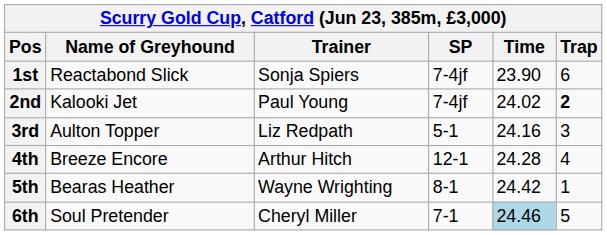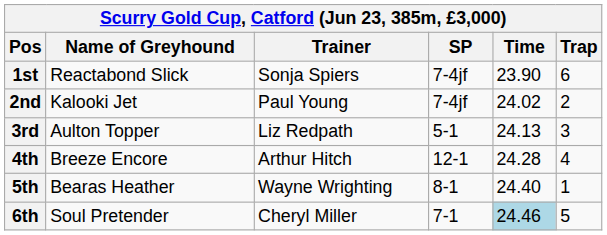2nd | Trap: bold -> normal
3rd | Time: 24.16 -> 24.13
5th | Time: 24.42 -> 24.40
